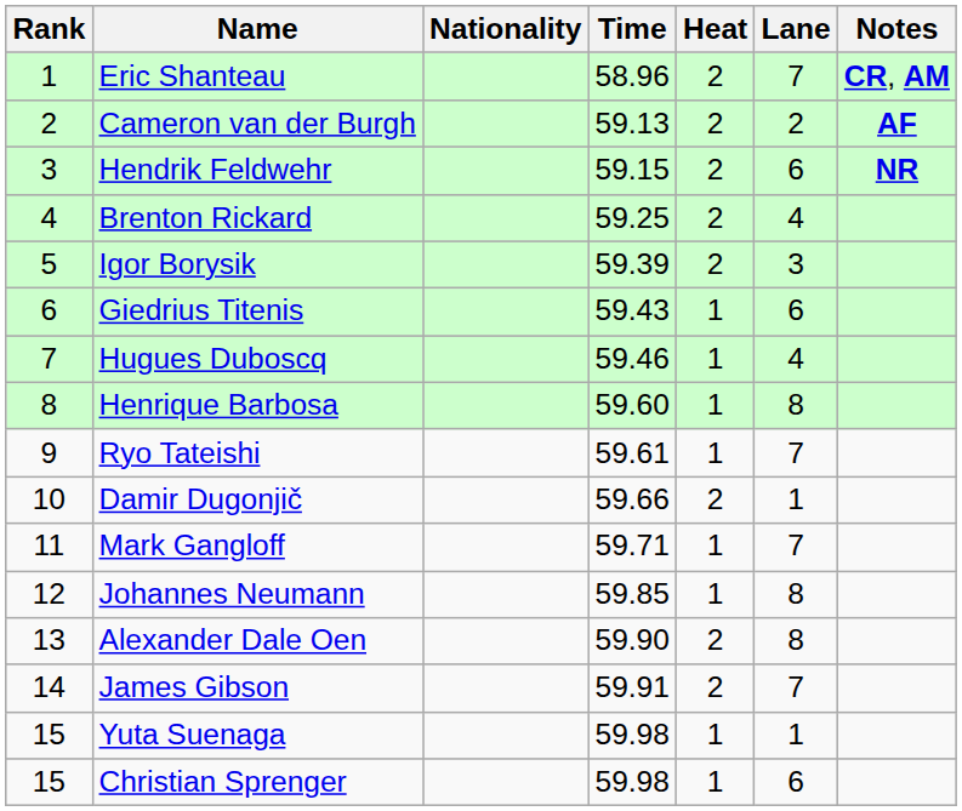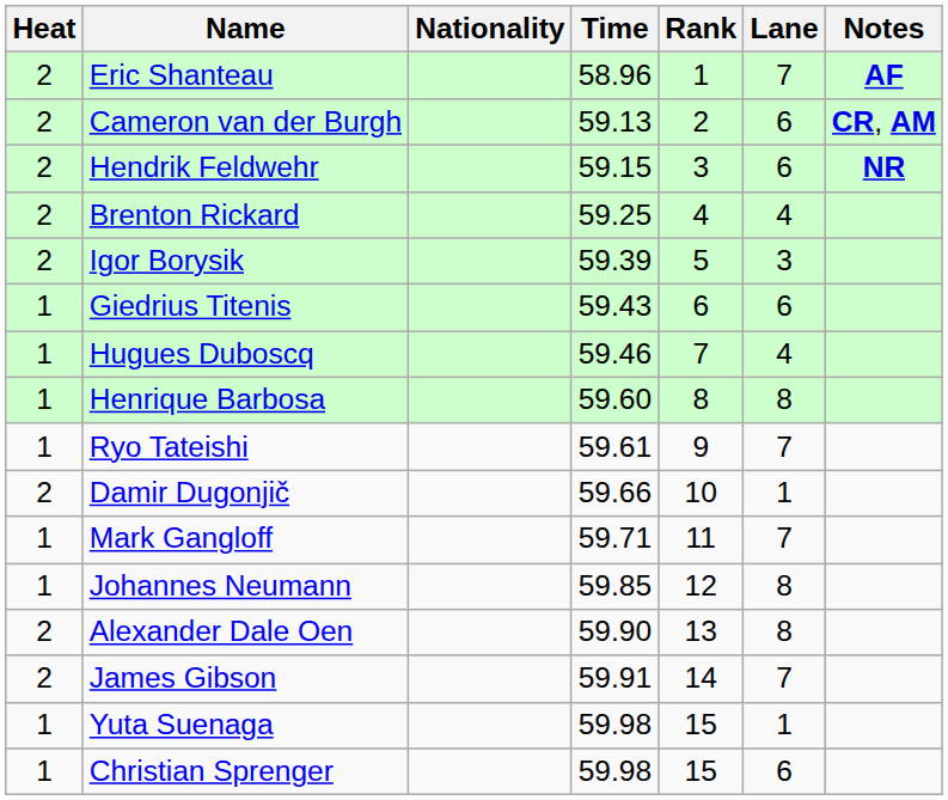columns swapped: Rank <-> Heat
Eric Shanteau | Notes: CR, AM -> AF
Cameron van der Burgh | Lane: 2 -> 6
Cameron van der Burgh | Notes: AF -> CR, AM
